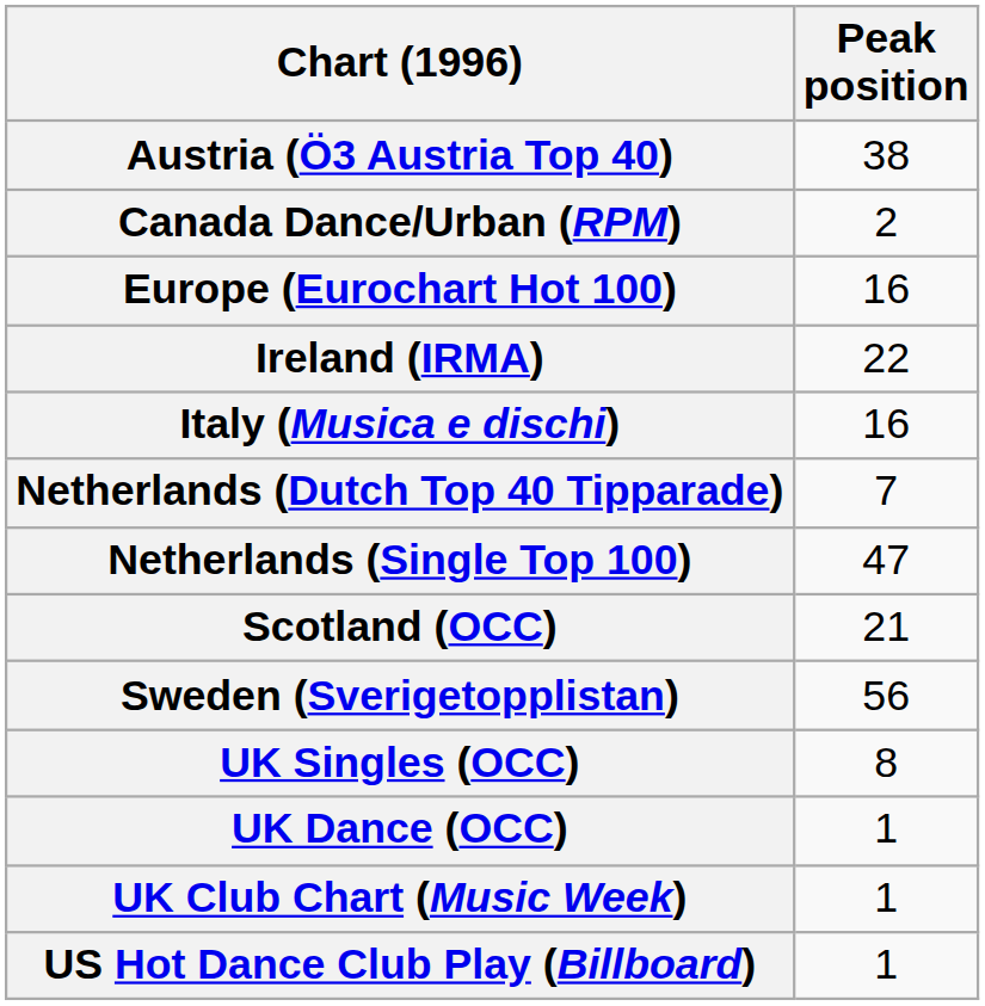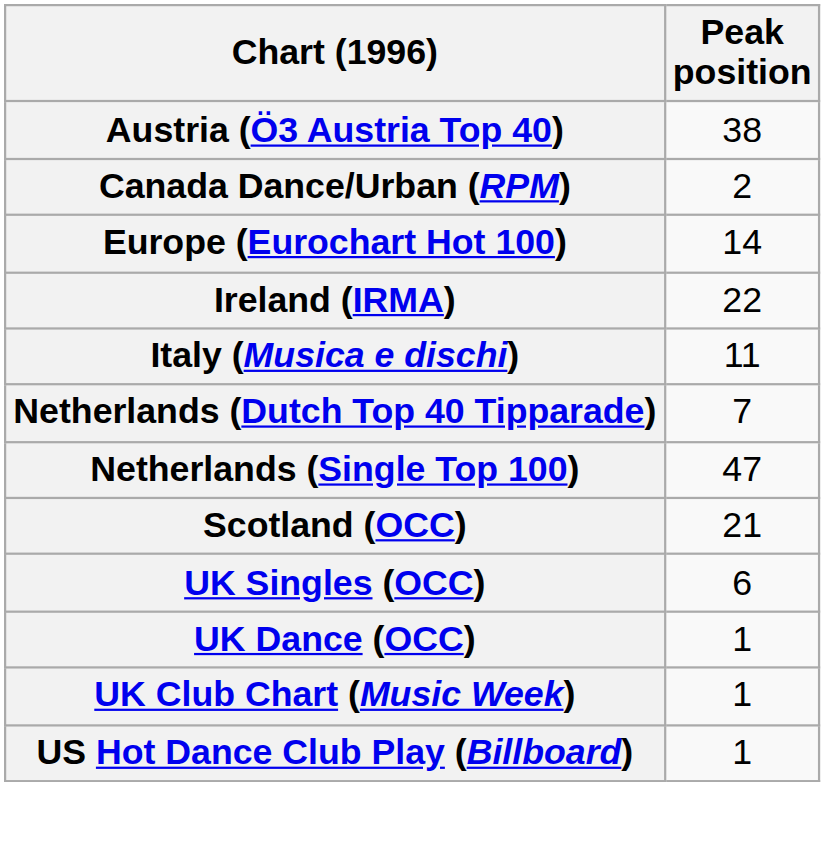Europe (Eurochart Hot 100) | Peak position: 16 -> 14
Italy (Musica e dischi) | Peak position: 16 -> 11
- row: Sweden (Sverigetopplistan) | 56
UK Singles (OCC) | Peak position: 8 -> 6
